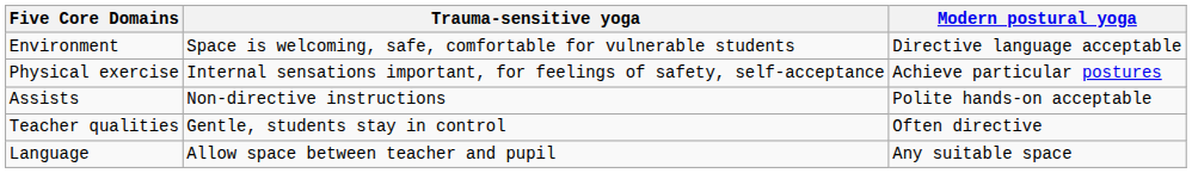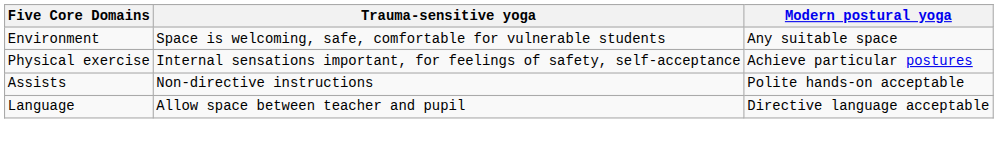Environment | Modern postural yoga: Directive language acceptable -> Any suitable space
- row: Teacher qualities | Gentle, students stay in control | Often directive
Language | Modern postural yoga: Any suitable space -> Directive language acceptable
